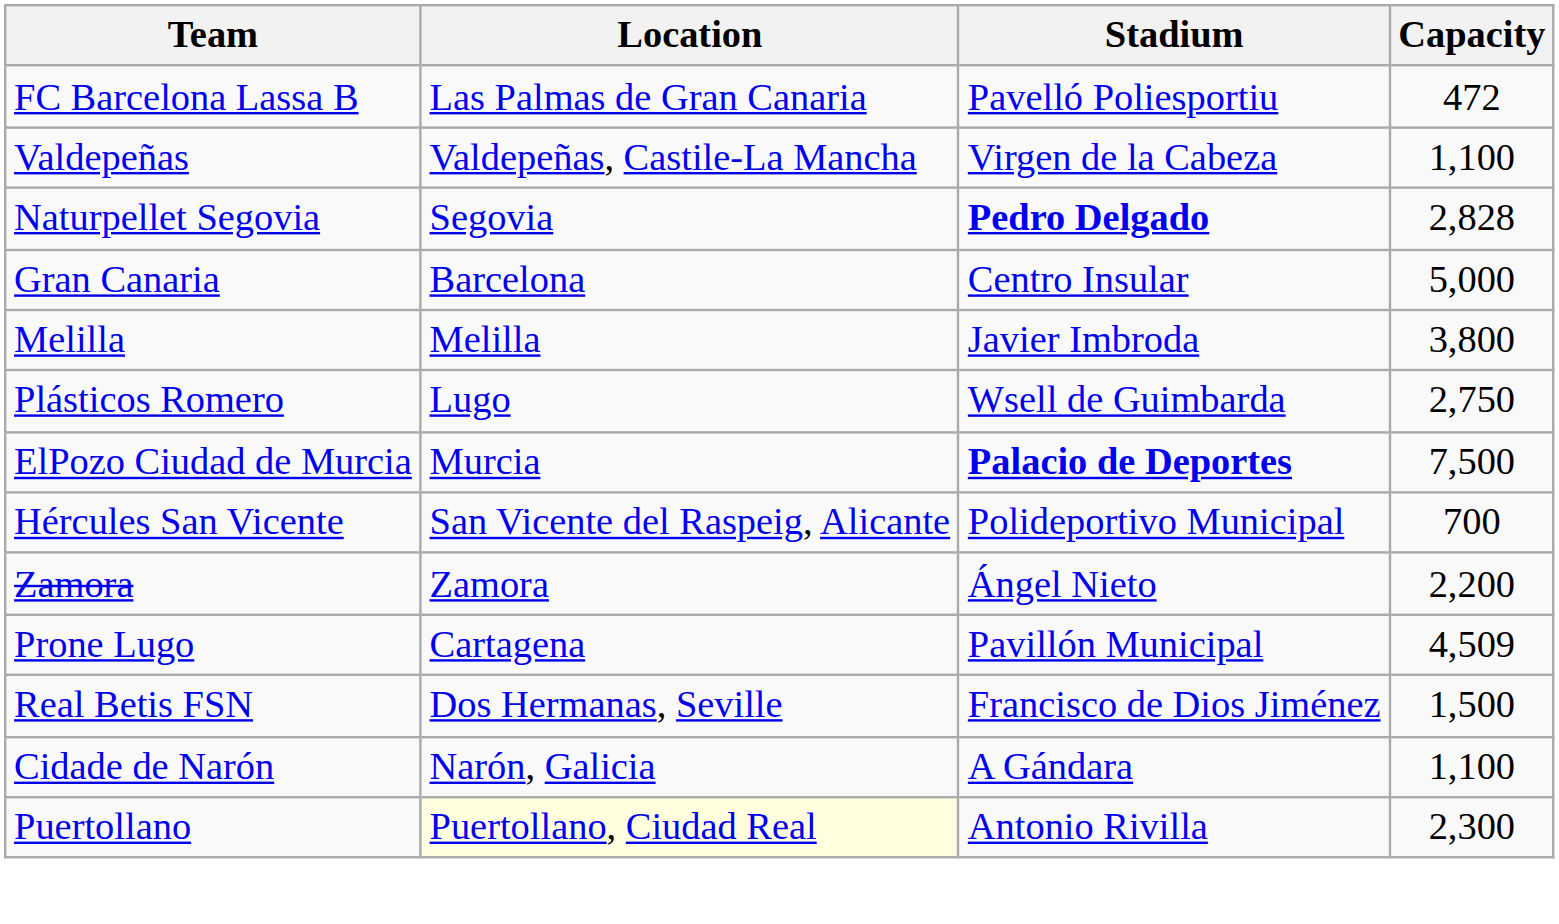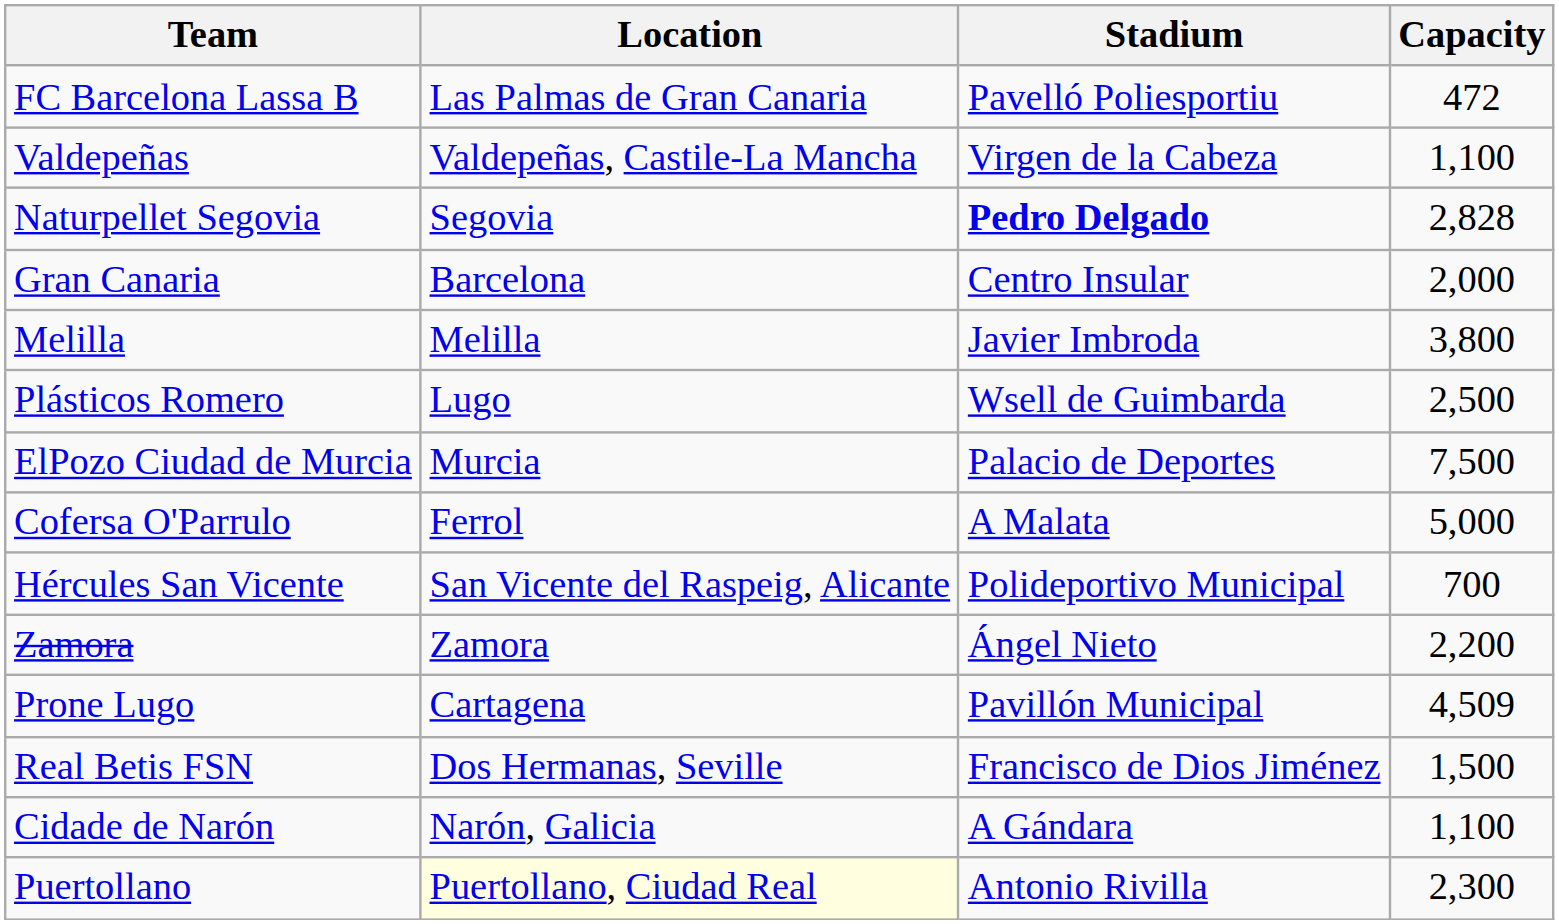Gran Canaria | Capacity: 5,000 -> 2,000
Plásticos Romero | Capacity: 2,750 -> 2,500
ElPozo Ciudad de Murcia | Stadium: bold -> normal
+ row: Cofersa O'Parrulo | Ferrol | A Malata | 5,000
